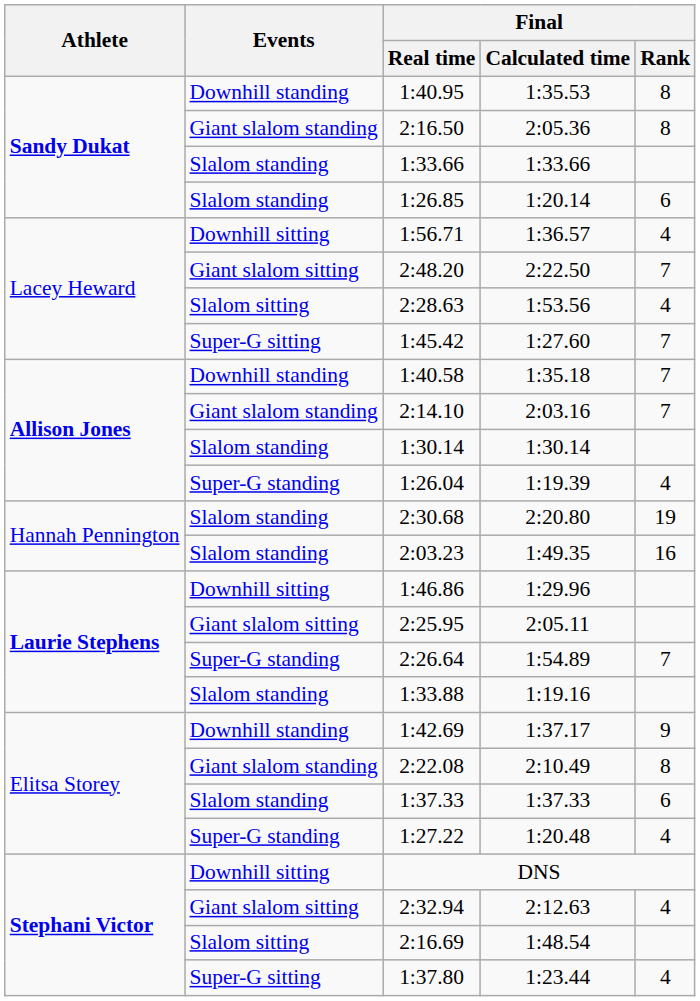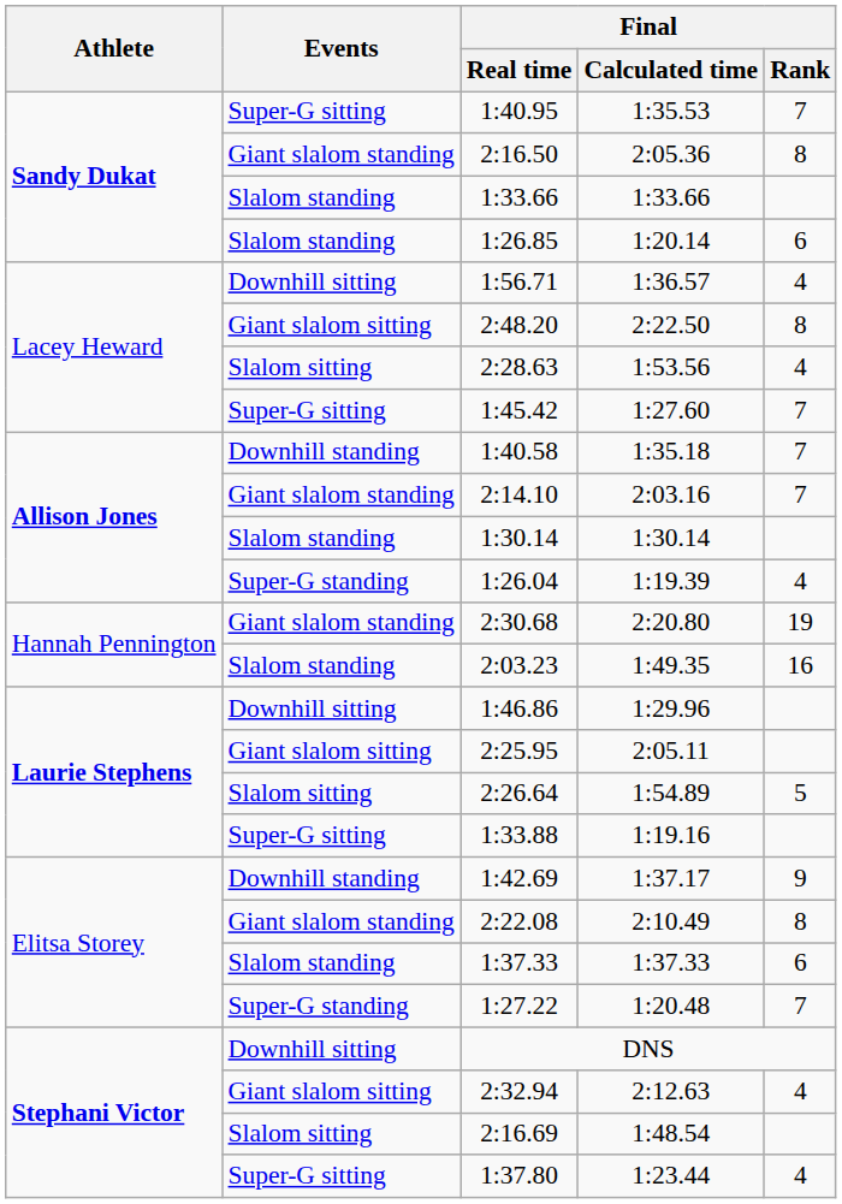1:40.95 | Events: Downhill standing -> Super-G sitting
1:40.95 | Final / Rank: 8 -> 7
2:48.20 | Final / Rank: 7 -> 8
2:30.68 | Events: Slalom standing -> Giant slalom standing
2:26.64 | Events: Super-G standing -> Slalom sitting
2:26.64 | Final / Rank: 7 -> 5
1:33.88 | Events: Slalom standing -> Super-G sitting
1:27.22 | Final / Rank: 4 -> 7
